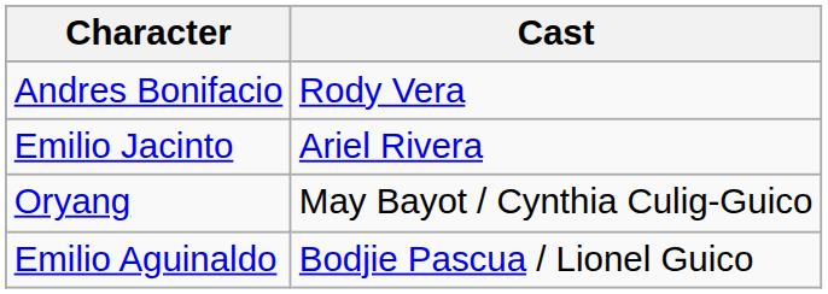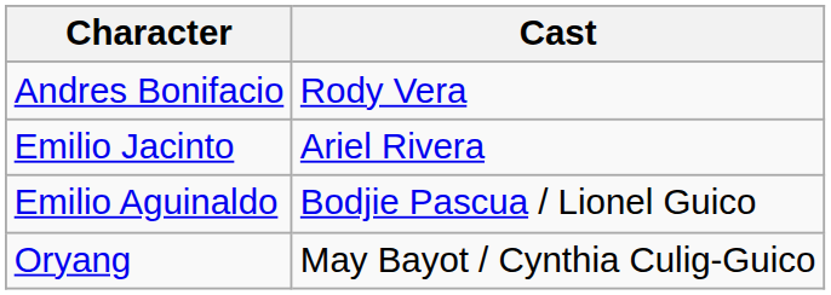rows swapped: Emilio Aguinaldo <-> Oryang
